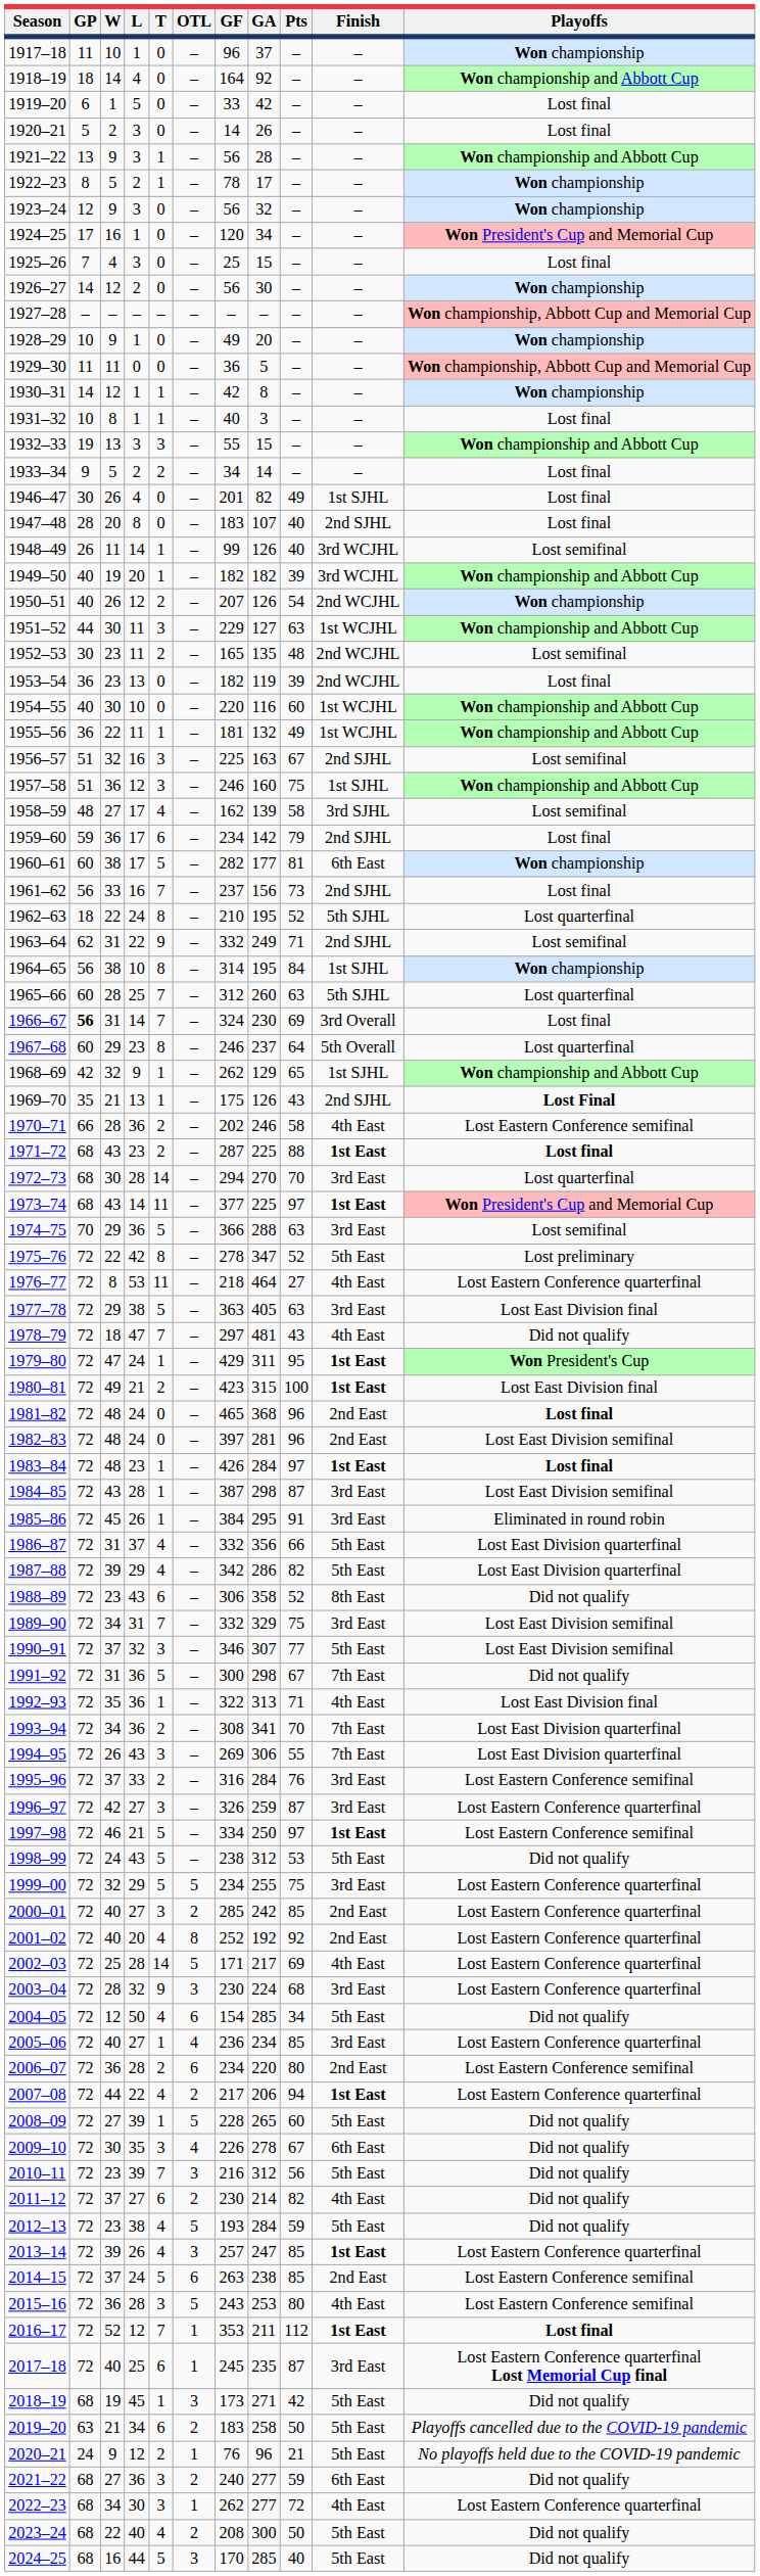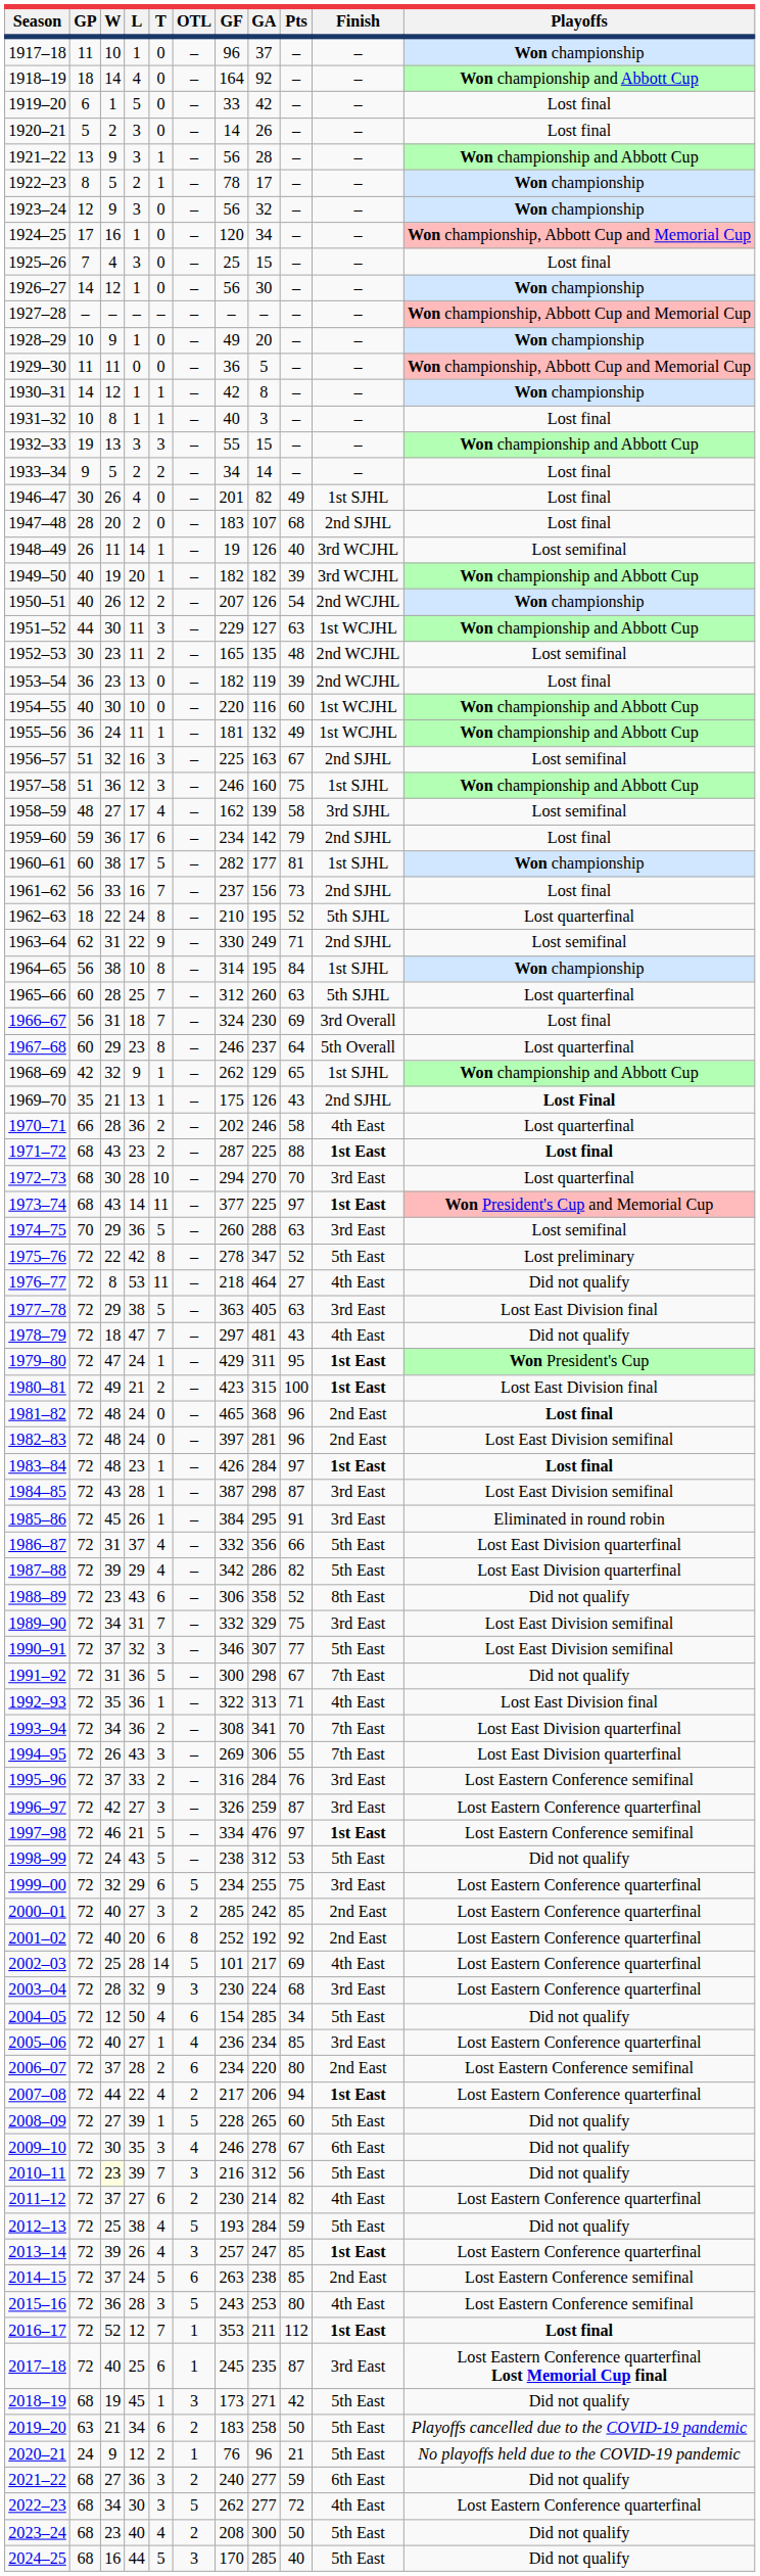1924–25 | Playoffs: Won President's Cup and Memorial Cup -> Won championship, Abbott Cup and Memorial Cup
1926–27 | L: 2 -> 1
1947–48 | L: 8 -> 2
1947–48 | Pts: 40 -> 68
1948–49 | GF: 99 -> 19
1955–56 | W: 22 -> 24
1960–61 | Finish: 6th East -> 1st SJHL
1963–64 | GF: 332 -> 330
1966–67 | GP: bold -> normal
1966–67 | L: 14 -> 18
1970–71 | Playoffs: Lost Eastern Conference semifinal -> Lost quarterfinal
1972–73 | T: 14 -> 10
1974–75 | GF: 366 -> 260
1976–77 | Playoffs: Lost Eastern Conference quarterfinal -> Did not qualify
1997–98 | GA: 250 -> 476
1999–00 | T: 5 -> 6
2001–02 | T: 4 -> 6
2002–03 | GF: 171 -> 101
2006–07 | W: 36 -> 37
2009–10 | GF: 226 -> 246
2010–11 | W: no background -> lightyellow background
2011–12 | Playoffs: Did not qualify -> Lost Eastern Conference quarterfinal
2012–13 | W: 23 -> 25
2022–23 | OTL: 1 -> 5
2023–24 | W: 22 -> 23
